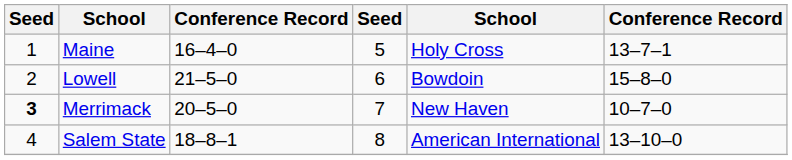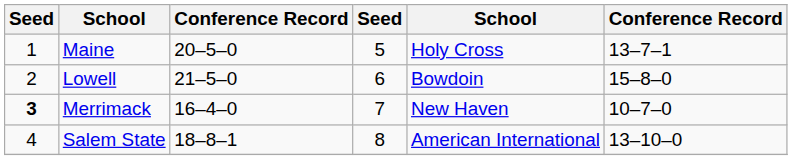Maine | column 3: 16–4–0 -> 20–5–0
Merrimack | column 3: 20–5–0 -> 16–4–0
